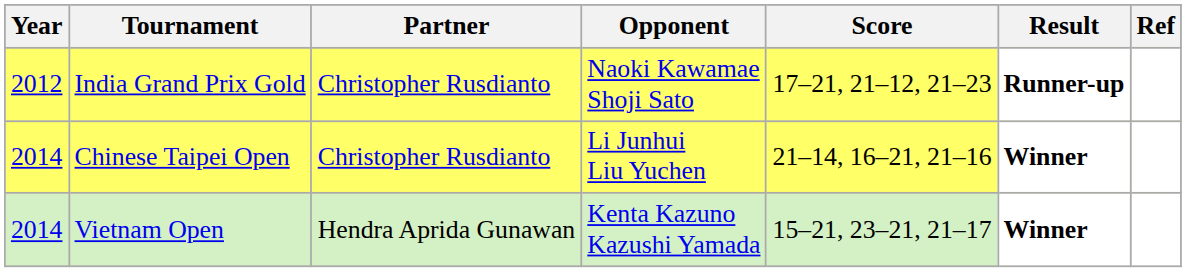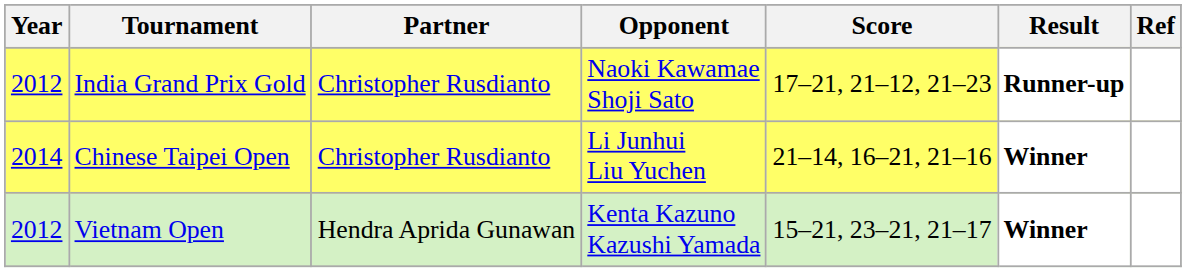Vietnam Open | Year: 2014 -> 2012
